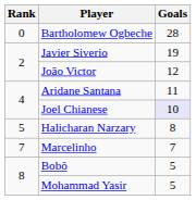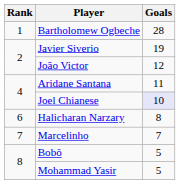Bartholomew Ogbeche | Rank: 0 -> 1
Halicharan Narzary | Rank: 5 -> 6
